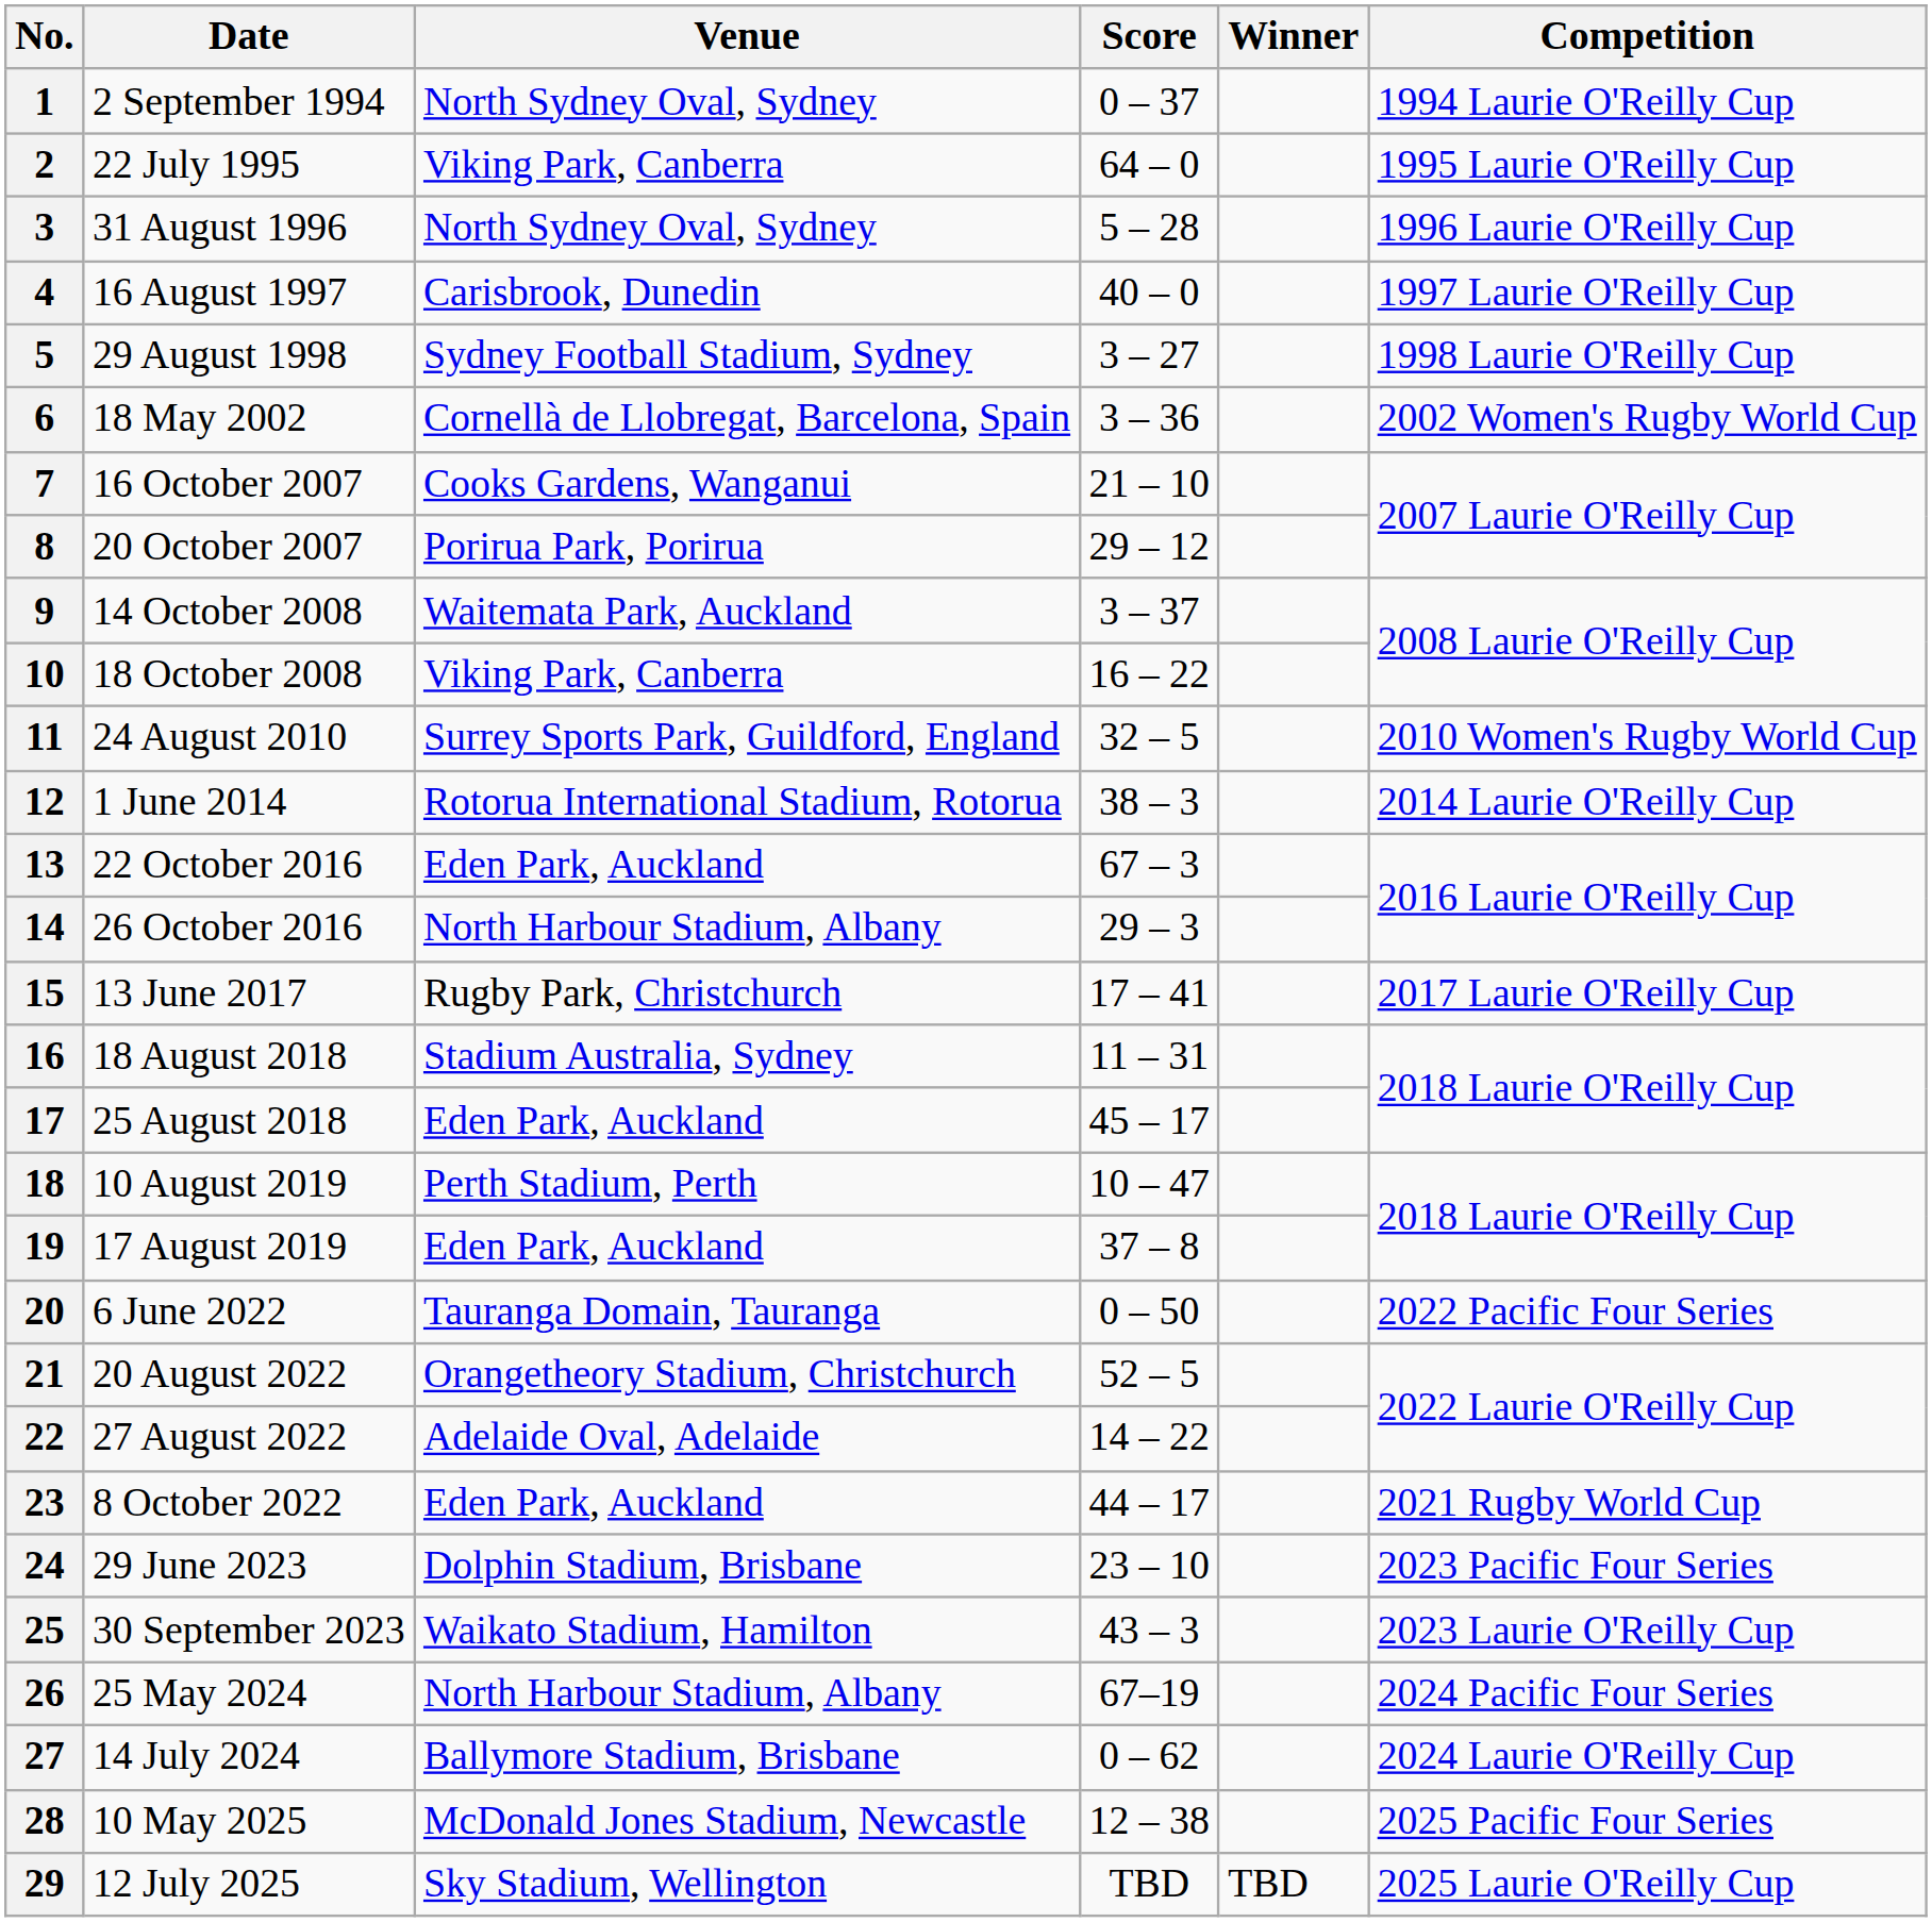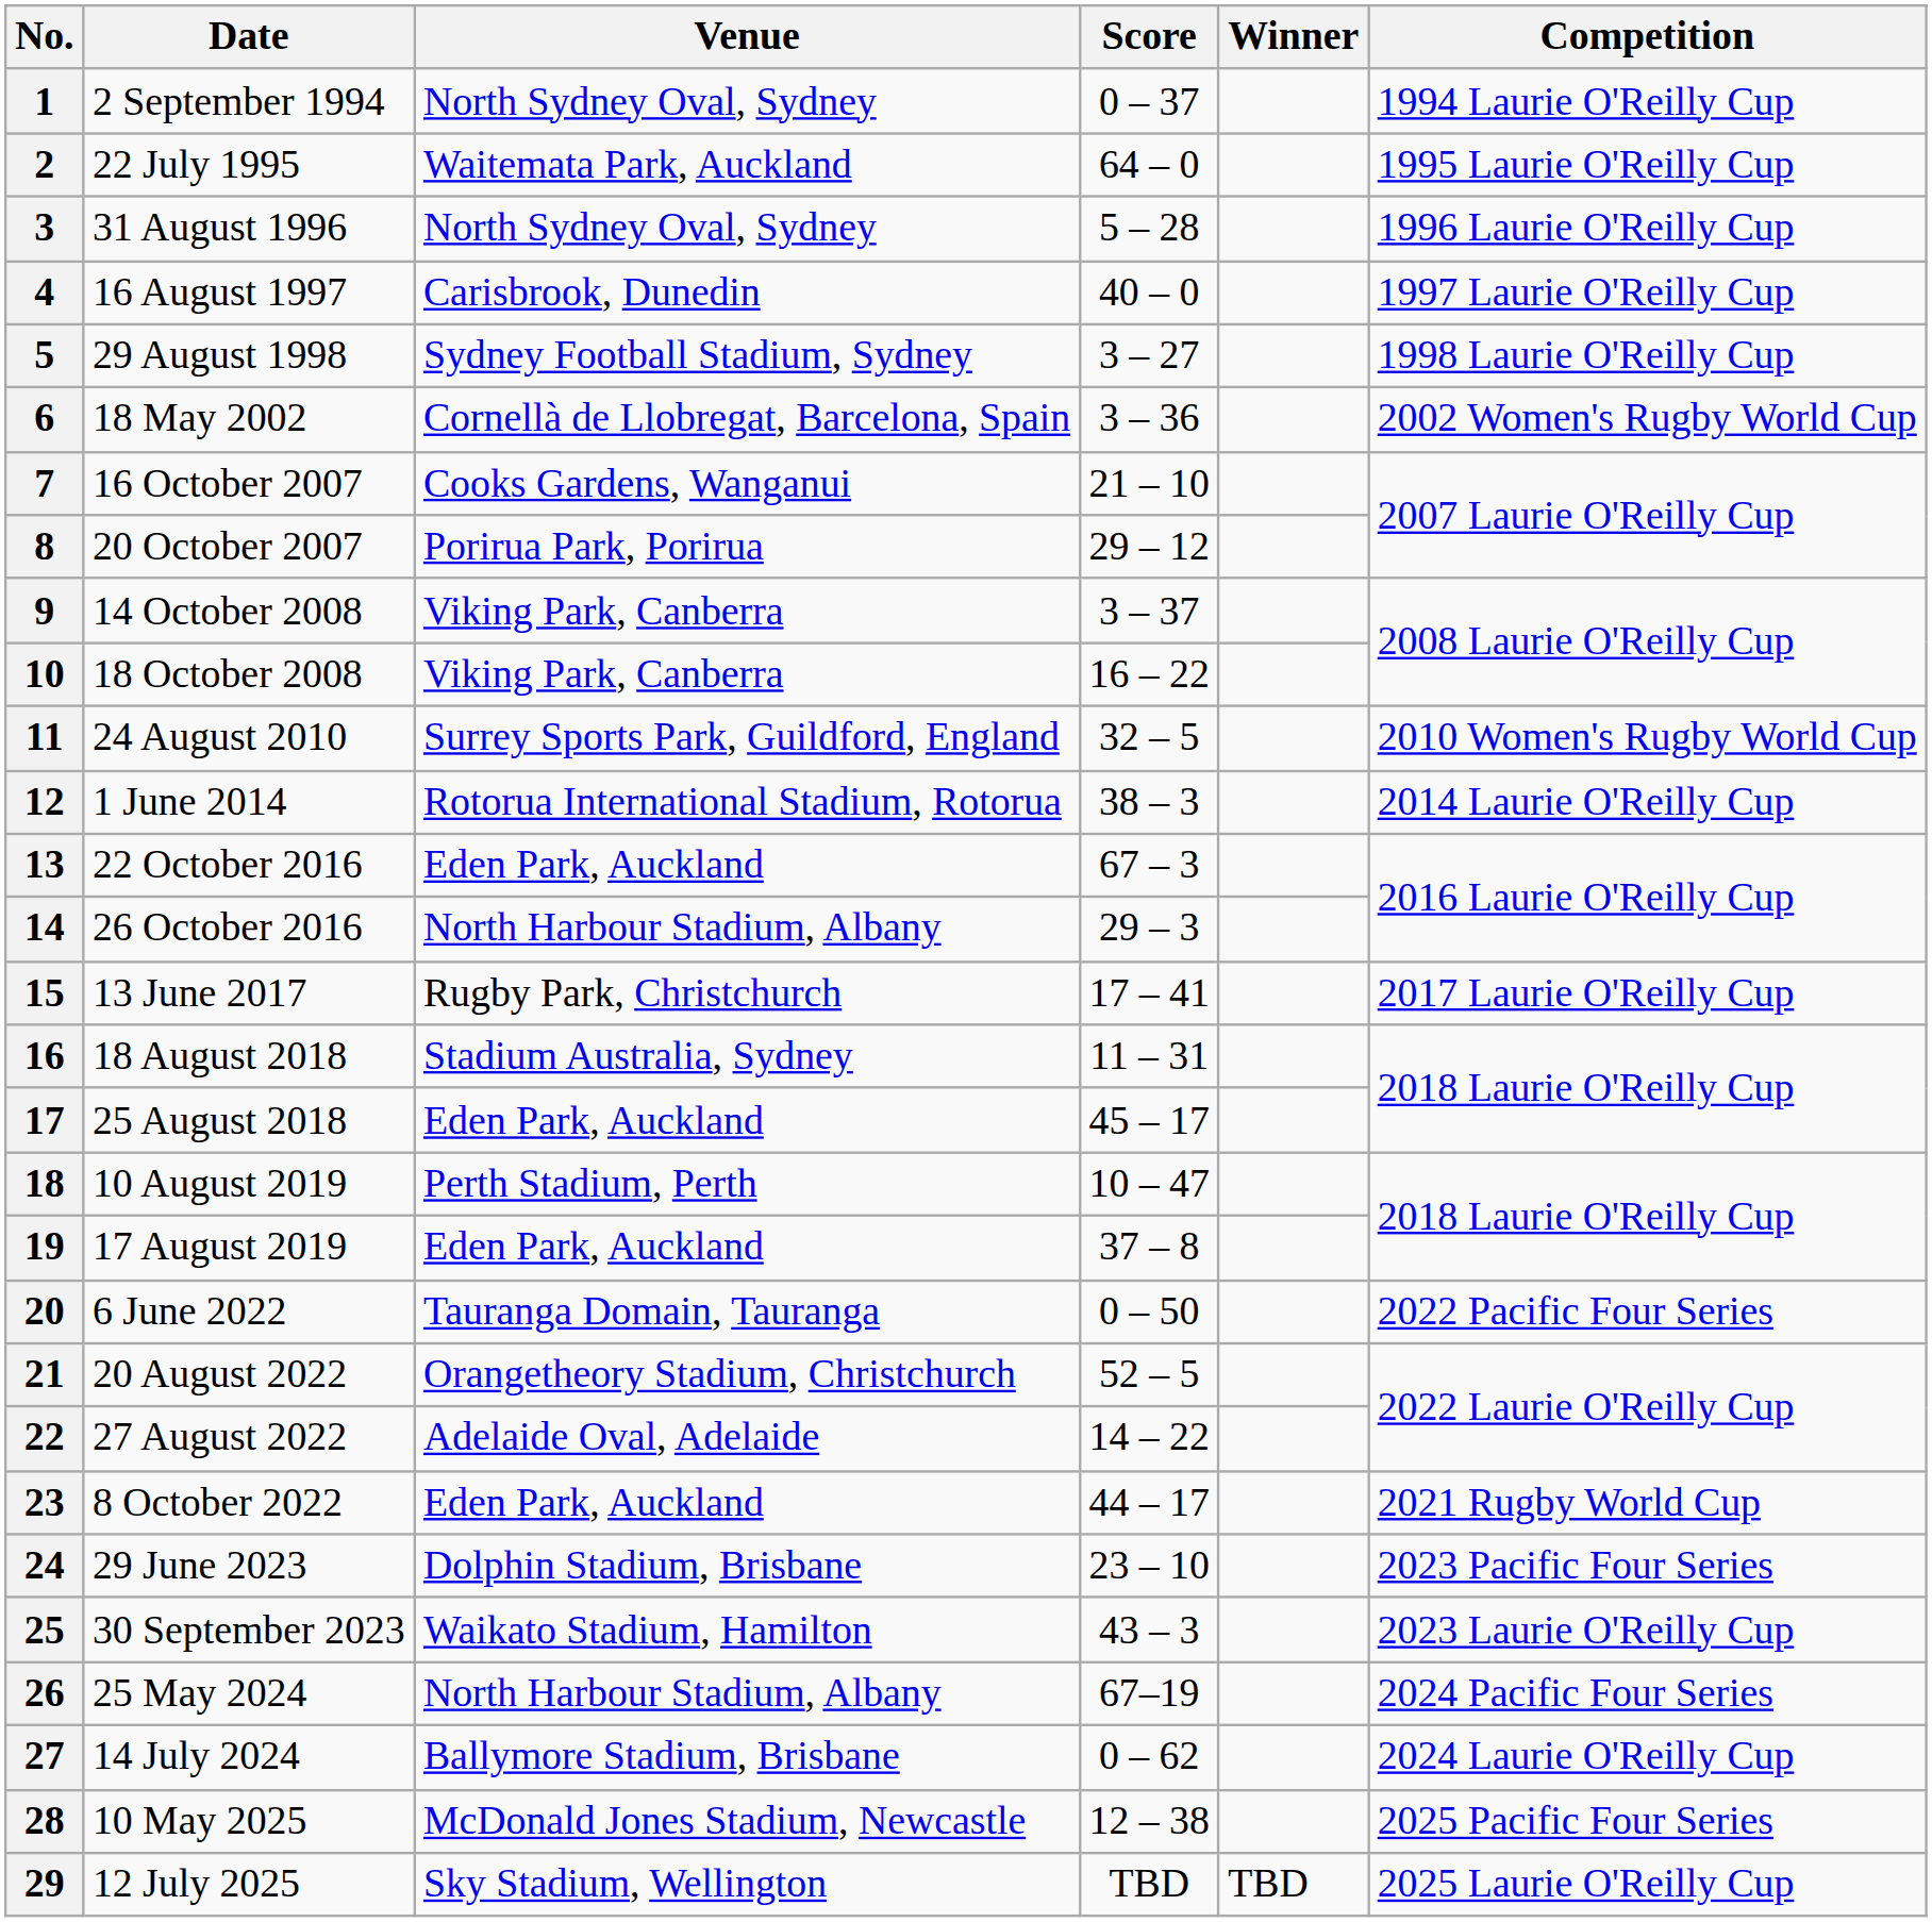2 | Venue: Viking Park, Canberra -> Waitemata Park, Auckland
9 | Venue: Waitemata Park, Auckland -> Viking Park, Canberra
